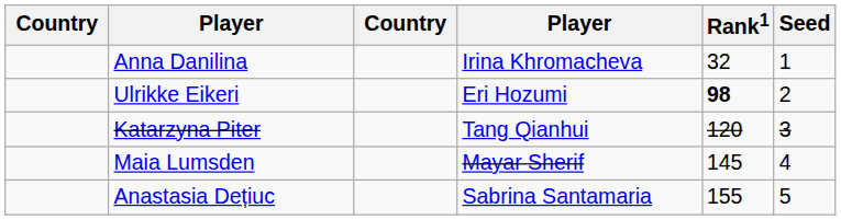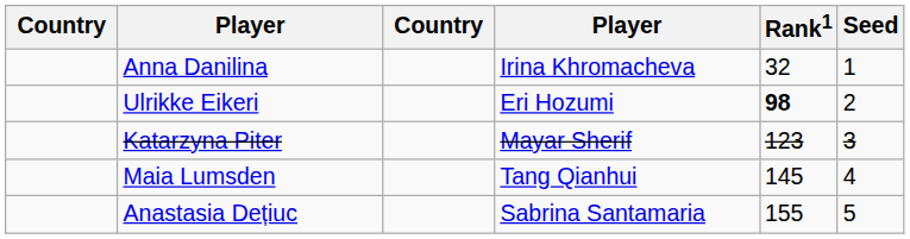Katarzyna Piter | column 4: Tang Qianhui -> Mayar Sherif
Katarzyna Piter | Rank1: 120 -> 123
Maia Lumsden | column 4: Mayar Sherif -> Tang Qianhui
